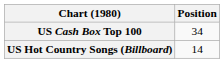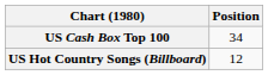US Hot Country Songs (Billboard) | Position: 14 -> 12
